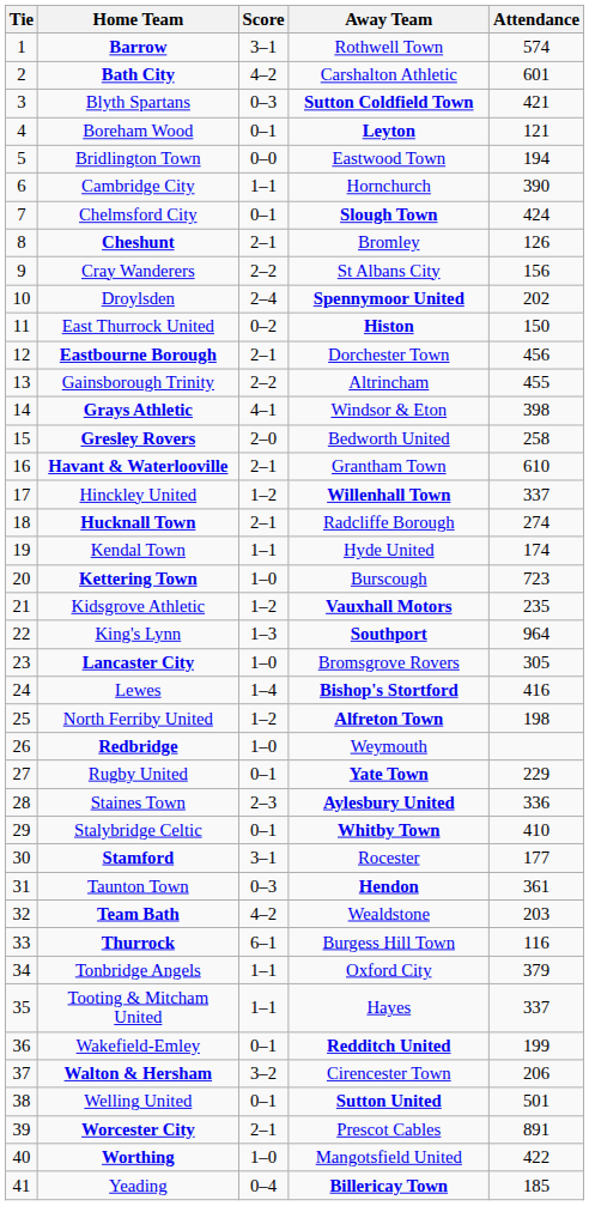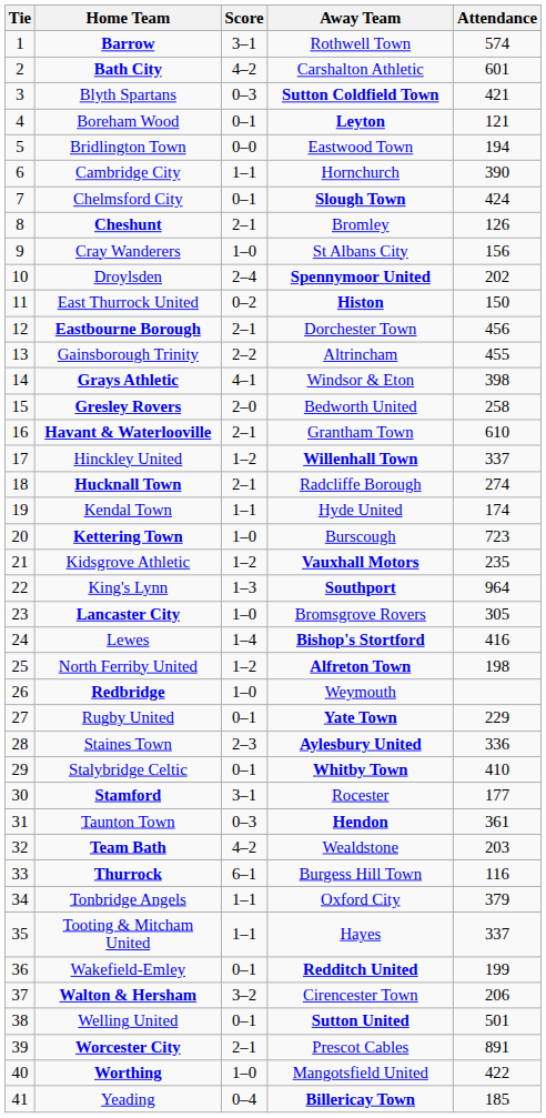Cray Wanderers | Score: 2–2 -> 1–0
